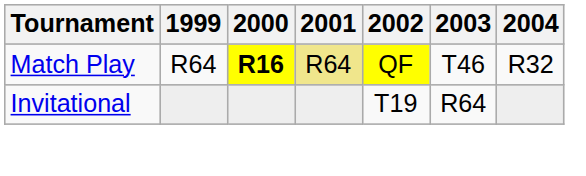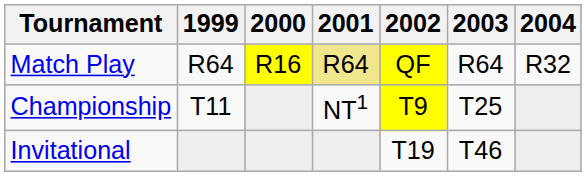Match Play | 2000: bold -> normal
Match Play | 2003: T46 -> R64
+ row: Championship | T11 | NT1 | T9 | T25
Invitational | 2003: R64 -> T46
